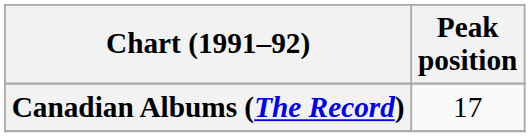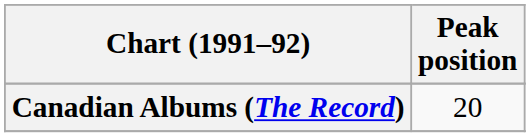Canadian Albums (The Record) | Peak position: 17 -> 20
